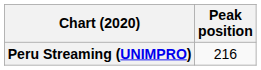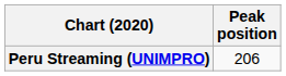Peru Streaming (UNIMPRO) | Peak position: 216 -> 206
